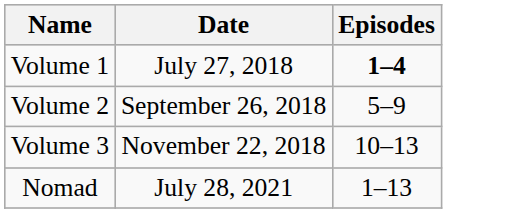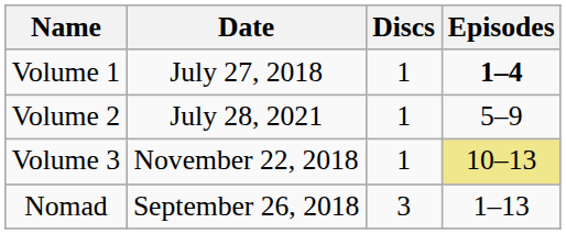+ column: Discs | 1 | 1 | 1 | 3
Volume 2 | Date: September 26, 2018 -> July 28, 2021
Volume 3 | Episodes: no background -> khaki background
Nomad | Date: July 28, 2021 -> September 26, 2018
